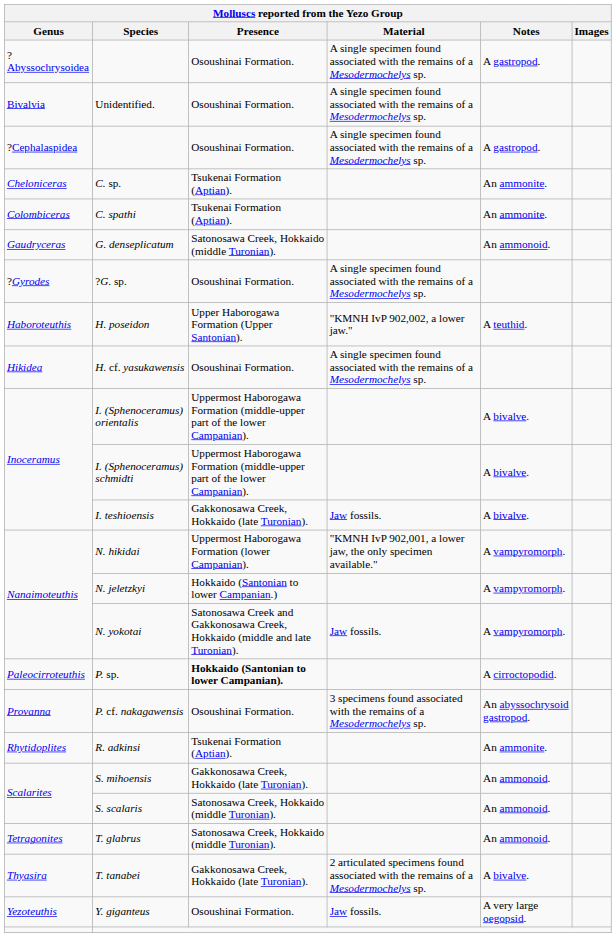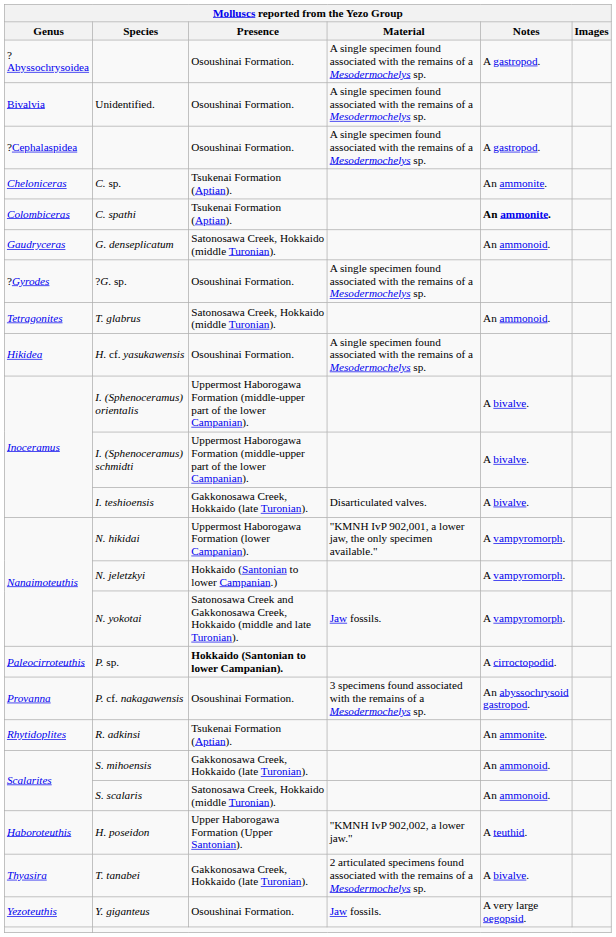C. spathi | Notes: normal -> bold
rows swapped: H. poseidon <-> T. glabrus
I. teshioensis | Material: Jaw fossils. -> Disarticulated valves.
